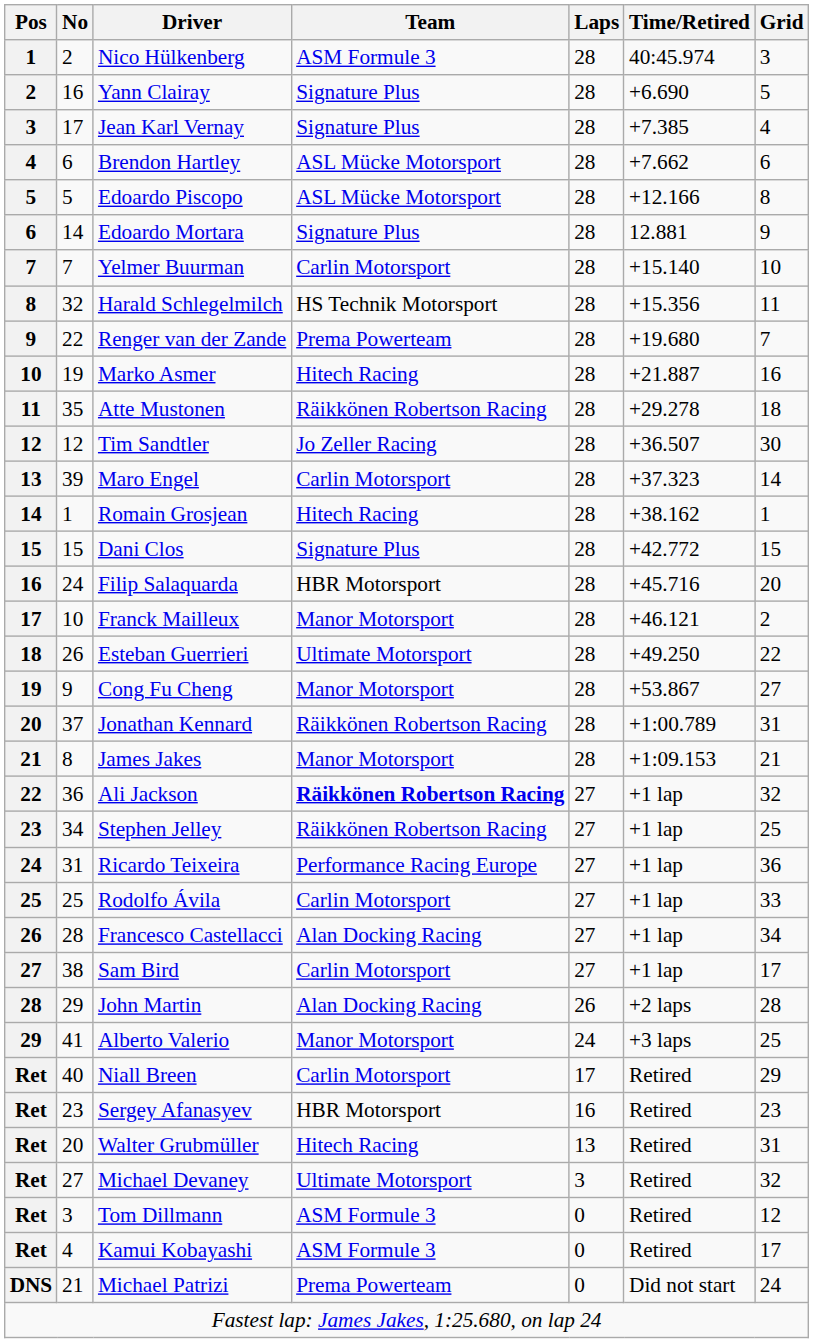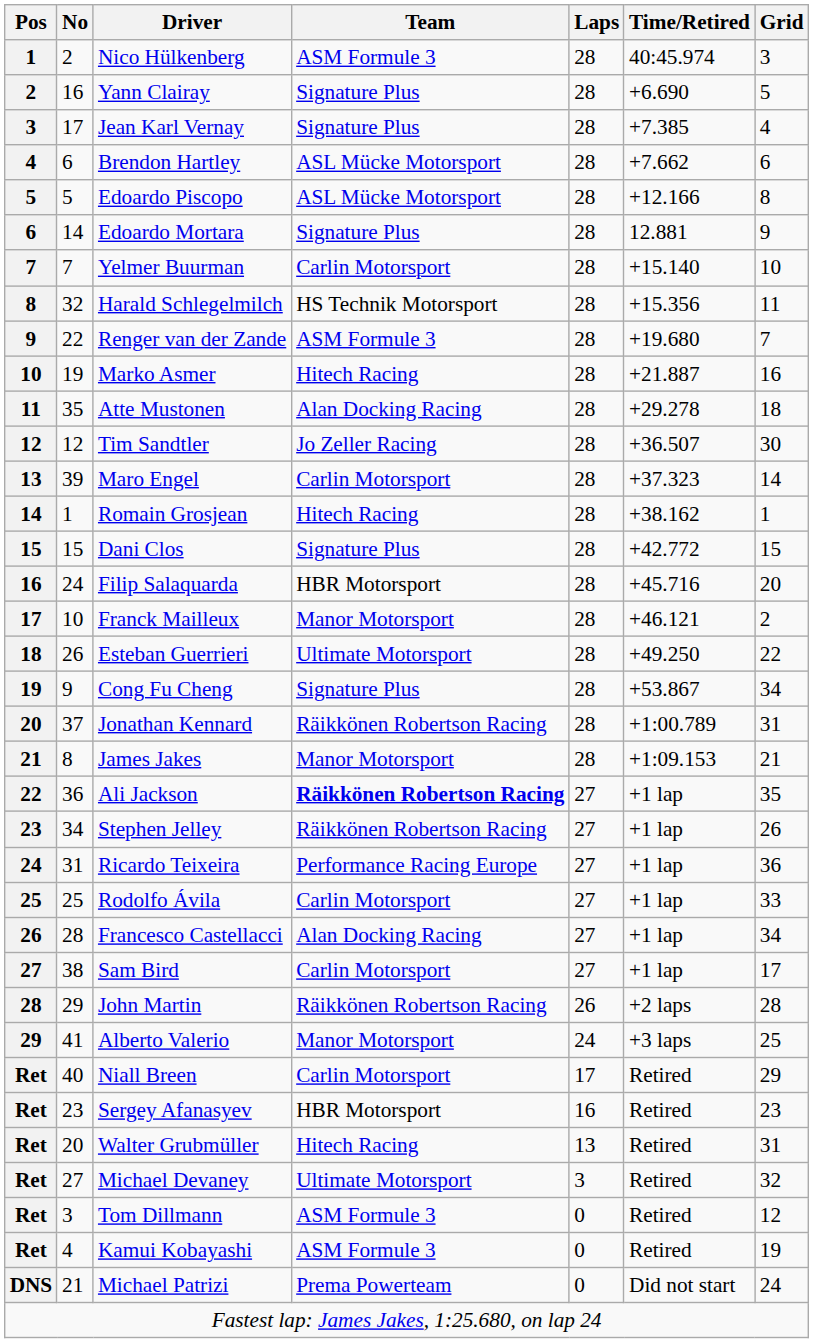Renger van der Zande | Team: Prema Powerteam -> ASM Formule 3
Atte Mustonen | Team: Räikkönen Robertson Racing -> Alan Docking Racing
Cong Fu Cheng | Team: Manor Motorsport -> Signature Plus
Cong Fu Cheng | Grid: 27 -> 34
Ali Jackson | Grid: 32 -> 35
Stephen Jelley | Grid: 25 -> 26
John Martin | Team: Alan Docking Racing -> Räikkönen Robertson Racing
Kamui Kobayashi | Grid: 17 -> 19
